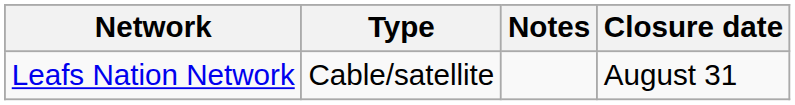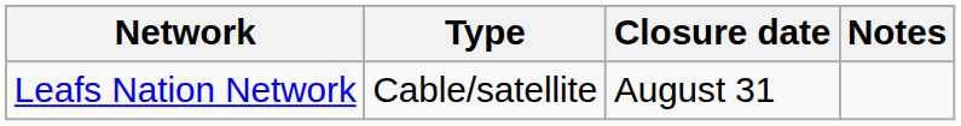columns swapped: Closure date <-> Notes
